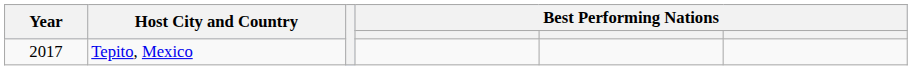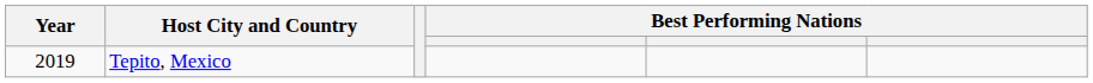Tepito, Mexico | Year: 2017 -> 2019
